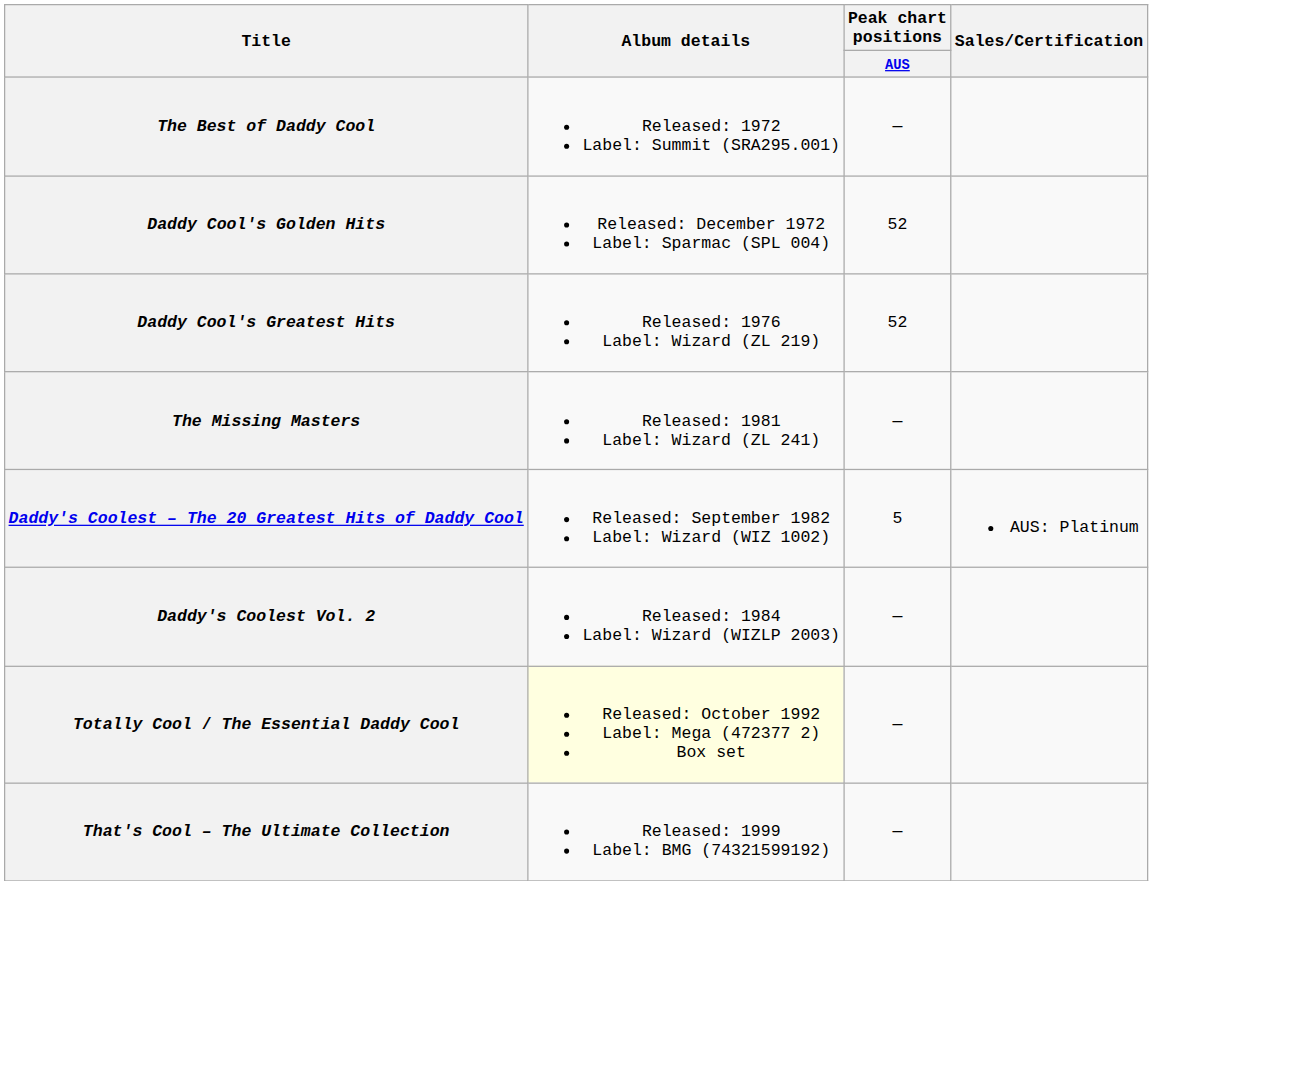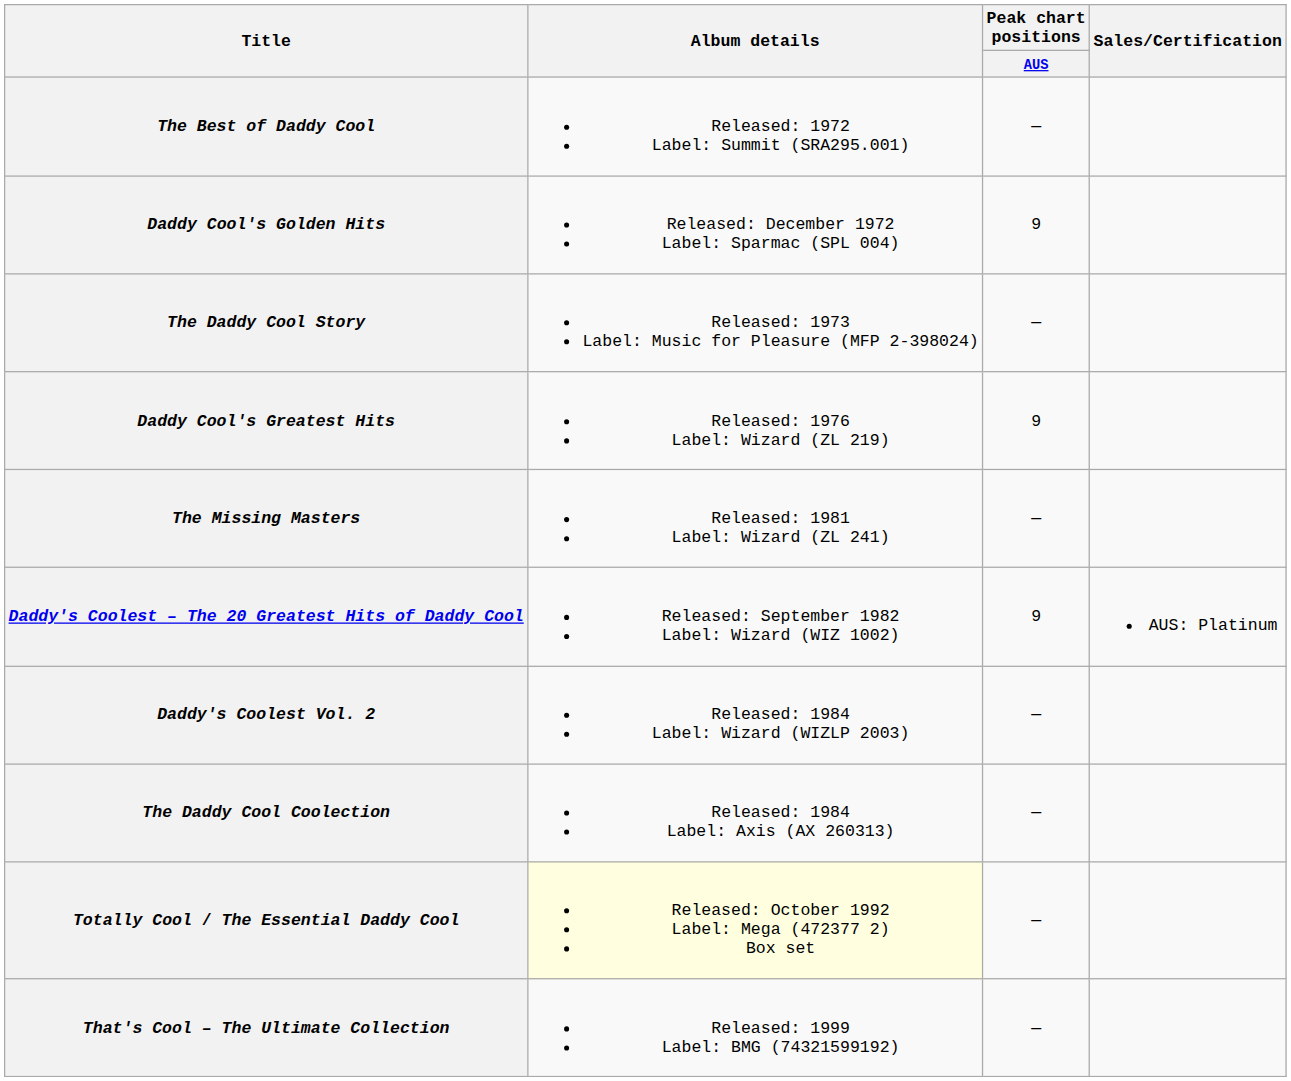Daddy Cool's Golden Hits | Peak chart positions / AUS: 52 -> 9
+ row: The Daddy Cool Story | Released: 1973 Label: Music for Pleasure (MFP 2-398024) | —
Daddy Cool's Greatest Hits | Peak chart positions / AUS: 52 -> 9
Daddy's Coolest – The 20 Greatest Hits of Daddy Cool | Peak chart positions / AUS: 5 -> 9
+ row: The Daddy Cool Coolection | Released: 1984 Label: Axis (AX 260313) | —
